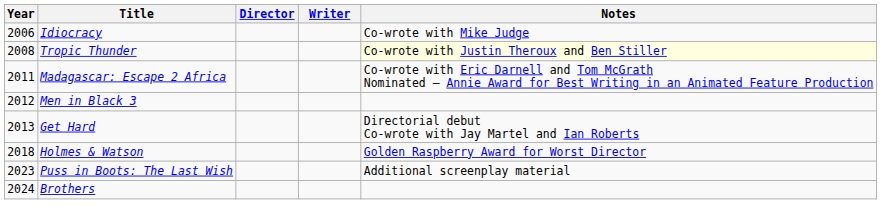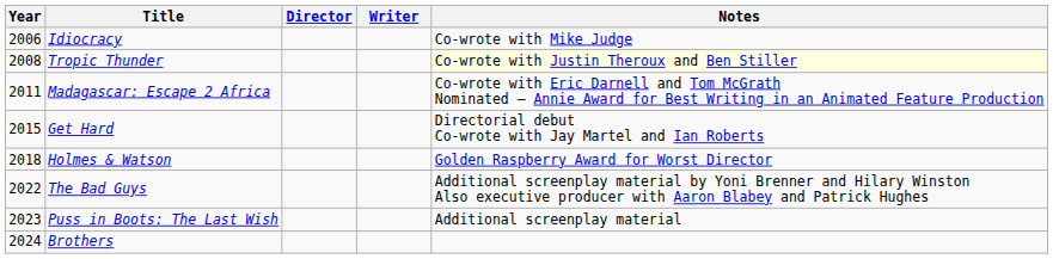- row: 2012 | Men in Black 3
Get Hard | Year: 2013 -> 2015
+ row: 2022 | The Bad Guys | Additional screenplay material by Yoni Brenner and Hilary Winston Also executive producer with Aaron Blabey and Patrick Hughes
